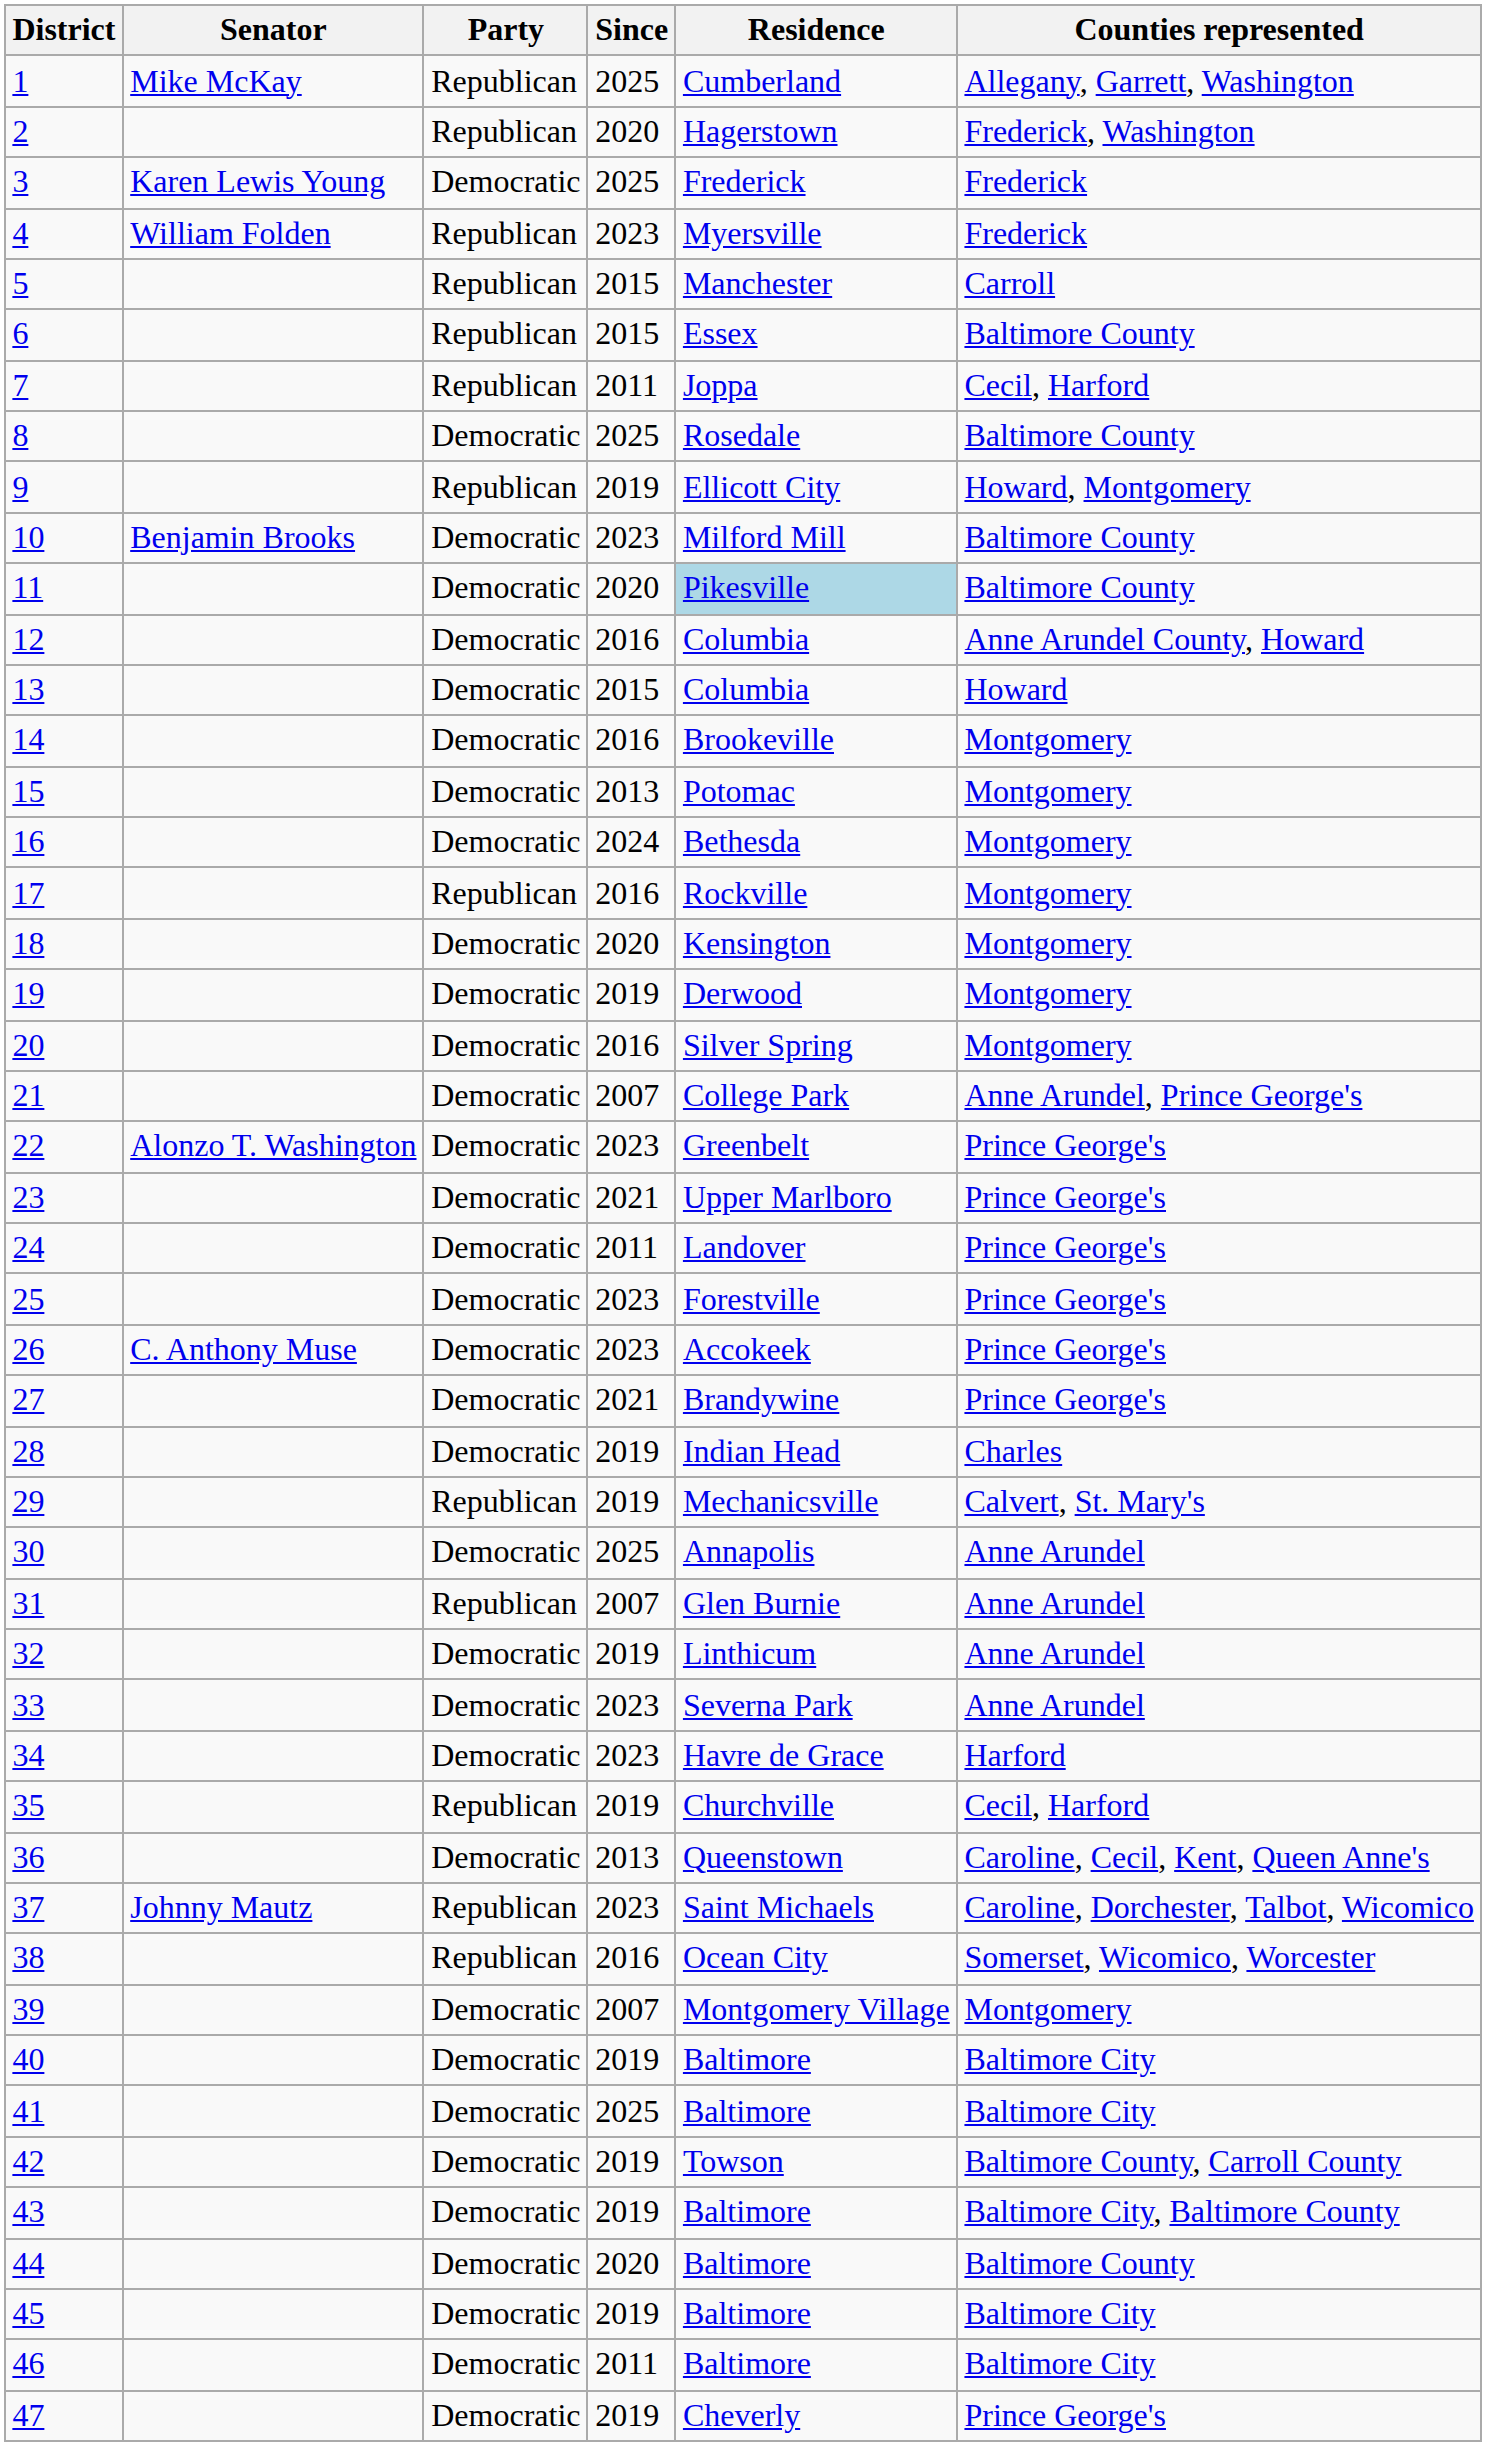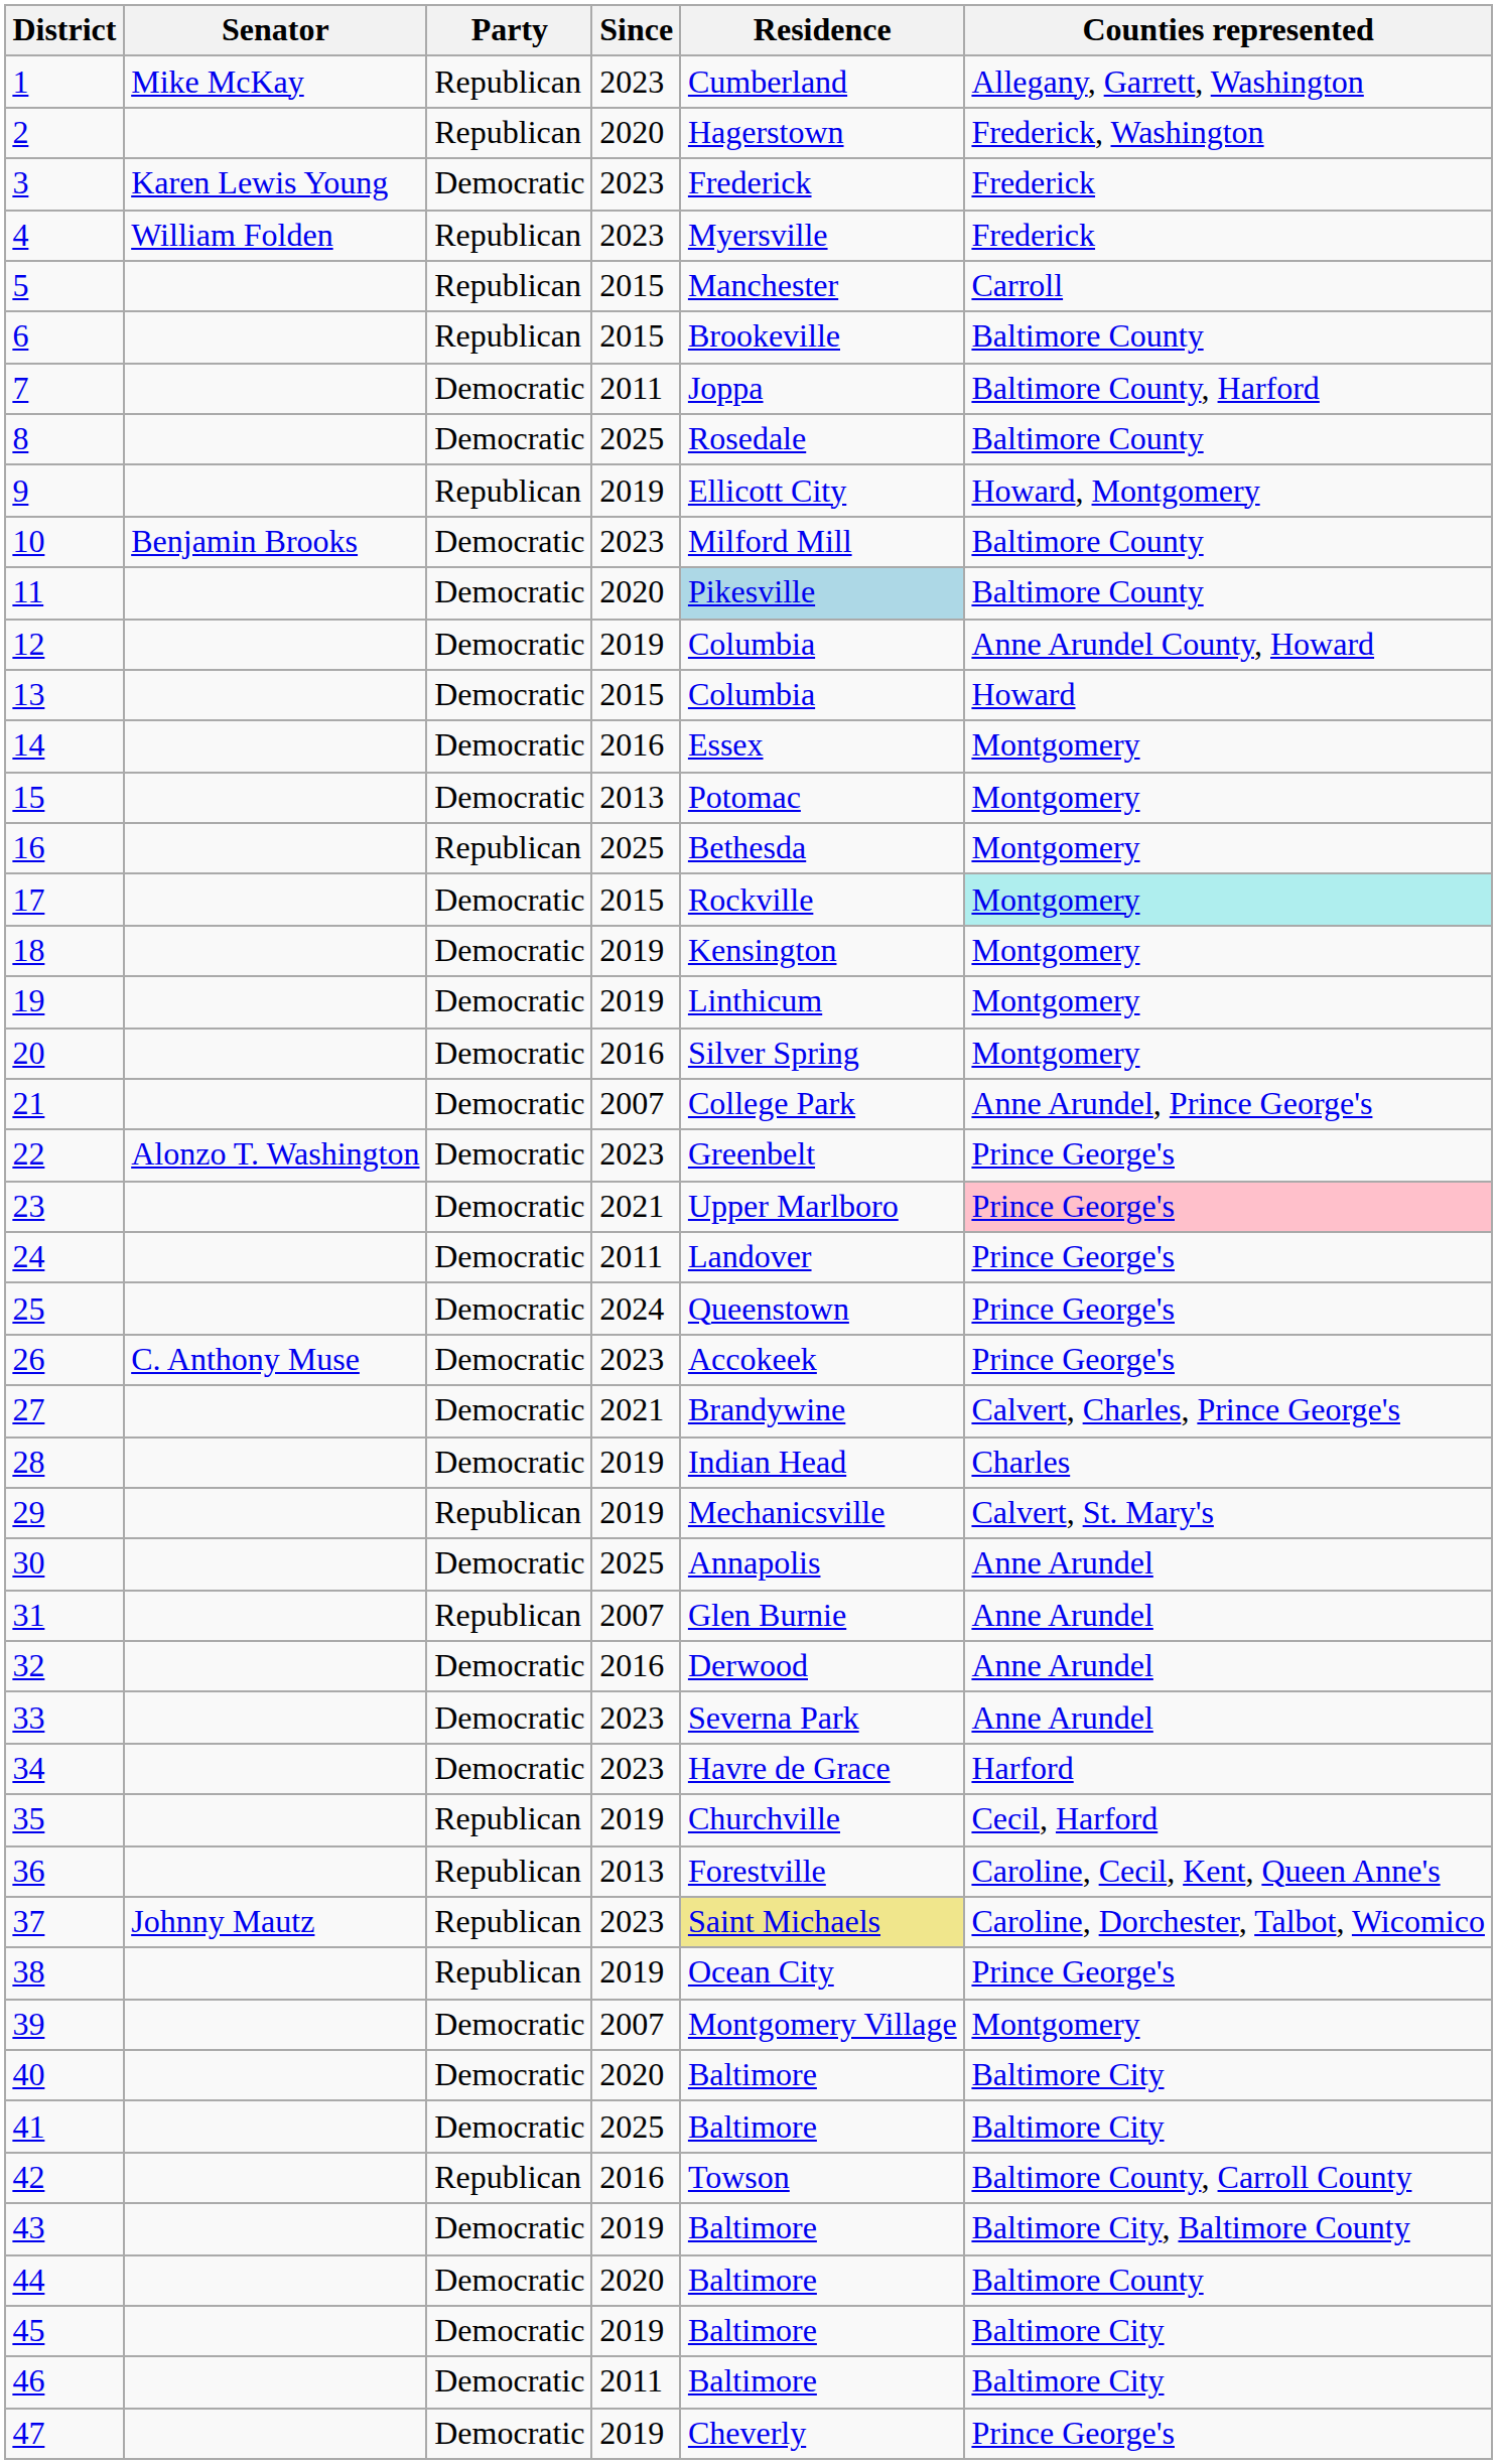1 | Since: 2025 -> 2023
3 | Since: 2025 -> 2023
6 | Residence: Essex -> Brookeville
7 | Party: Republican -> Democratic
7 | Counties represented: Cecil, Harford -> Baltimore County, Harford
12 | Since: 2016 -> 2019
14 | Residence: Brookeville -> Essex
16 | Party: Democratic -> Republican
16 | Since: 2024 -> 2025
17 | Party: Republican -> Democratic
17 | Since: 2016 -> 2015
17 | Counties represented: no background -> paleturquoise background
18 | Since: 2020 -> 2019
19 | Residence: Derwood -> Linthicum
23 | Counties represented: no background -> pink background
25 | Since: 2023 -> 2024
25 | Residence: Forestville -> Queenstown
27 | Counties represented: Prince George's -> Calvert, Charles, Prince George's
32 | Since: 2019 -> 2016
32 | Residence: Linthicum -> Derwood
36 | Party: Democratic -> Republican
36 | Residence: Queenstown -> Forestville
37 | Residence: no background -> khaki background
38 | Since: 2016 -> 2019
38 | Counties represented: Somerset, Wicomico, Worcester -> Prince George's
40 | Since: 2019 -> 2020
42 | Party: Democratic -> Republican
42 | Since: 2019 -> 2016
